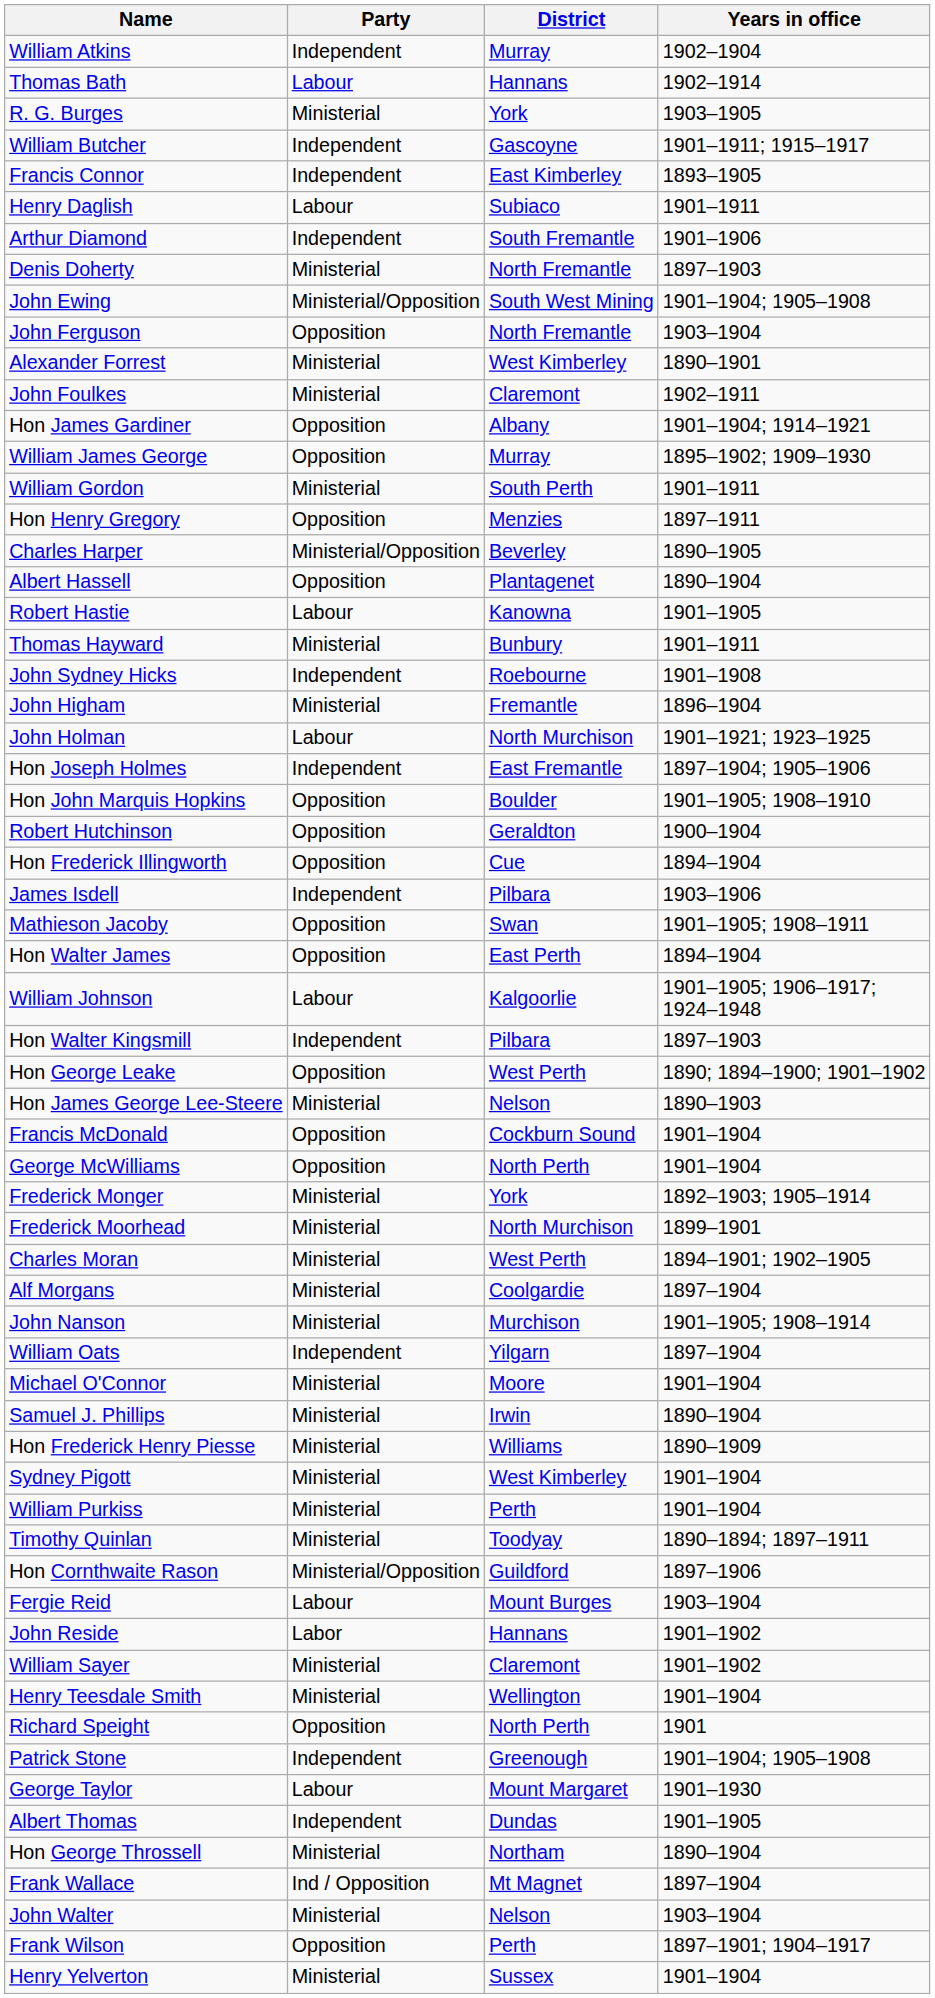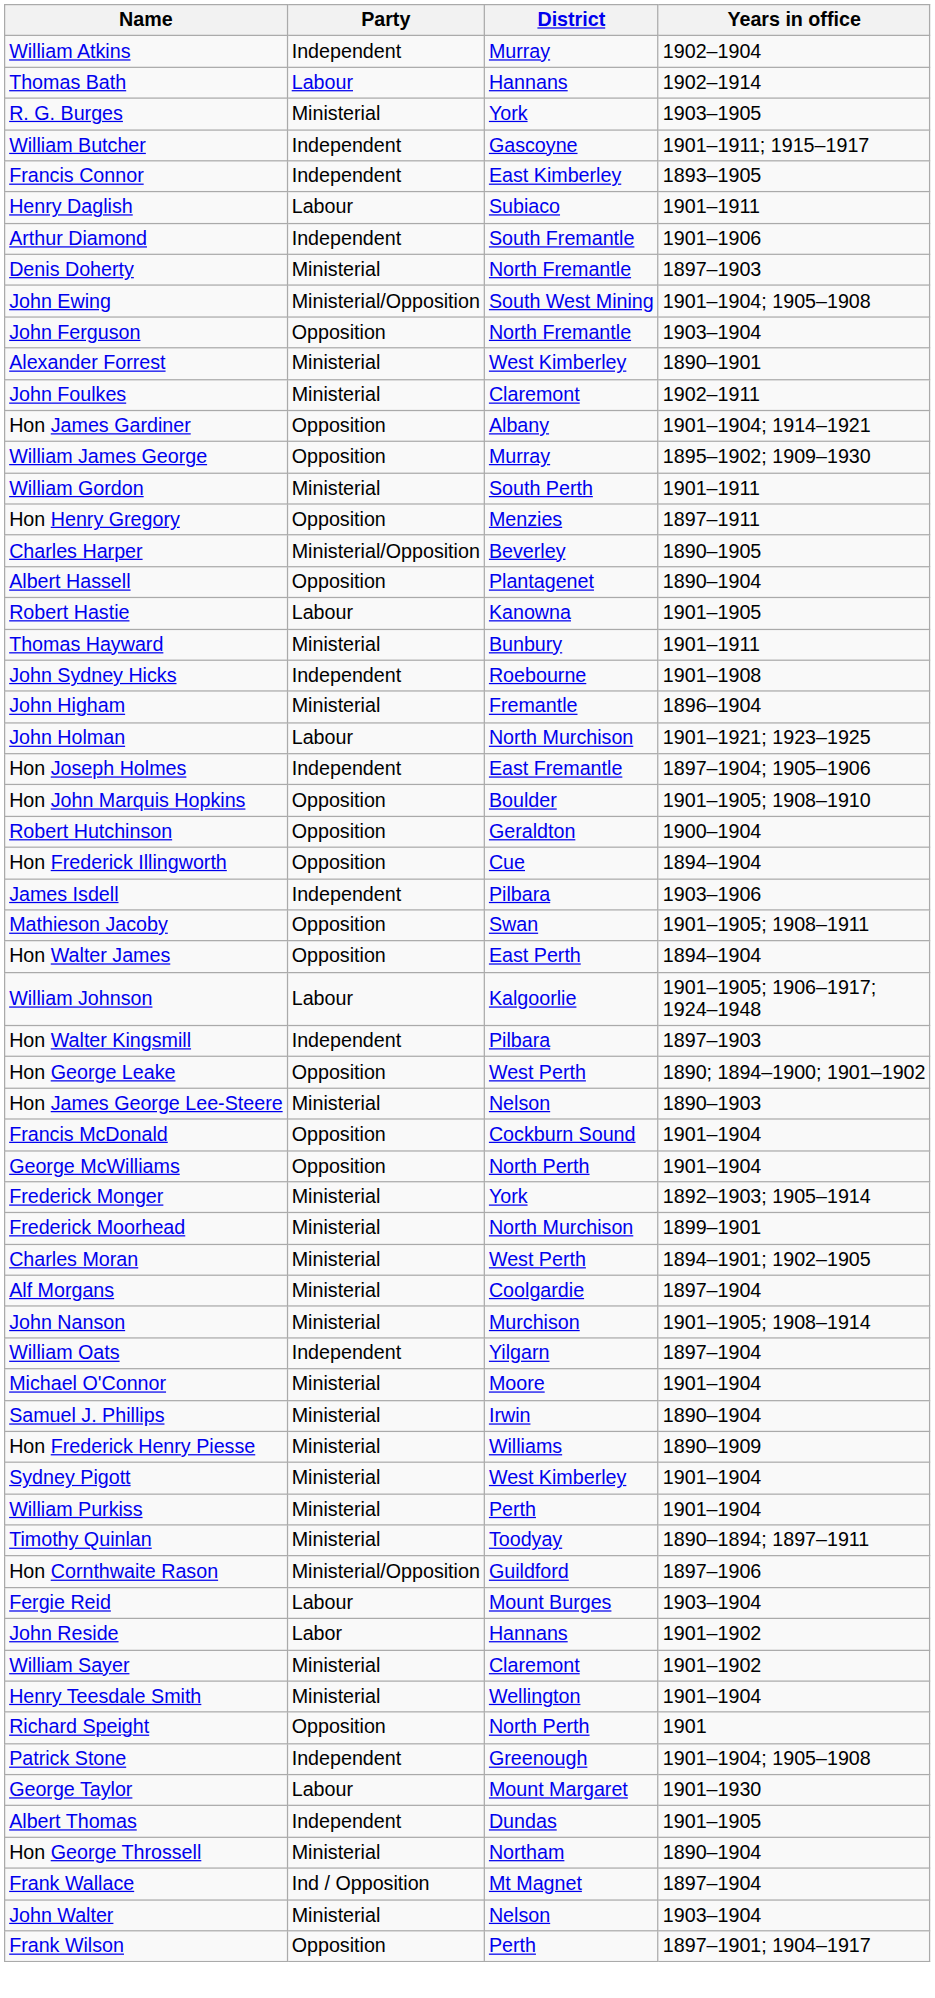- row: Henry Yelverton | Ministerial | Sussex | 1901–1904
